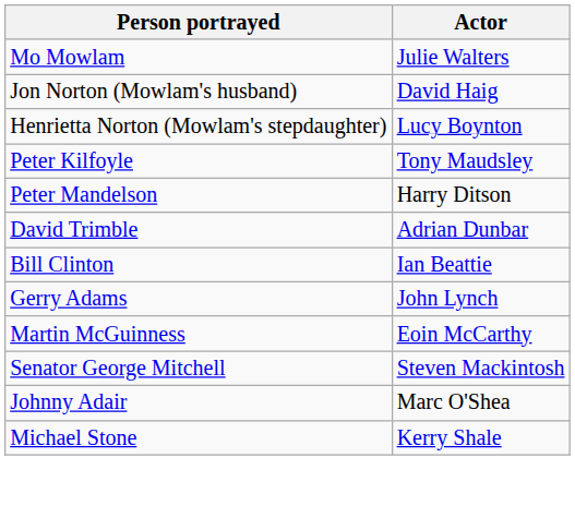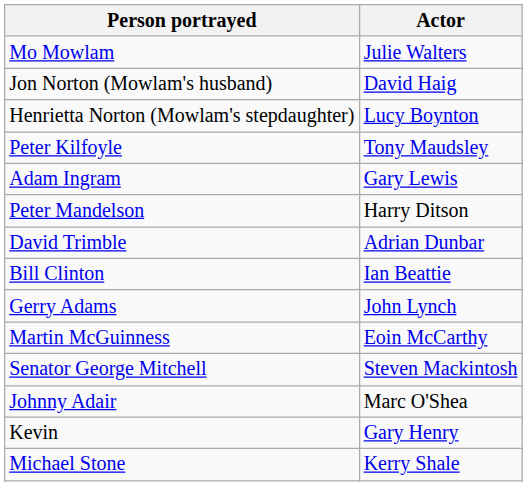+ row: Adam Ingram | Gary Lewis
+ row: Kevin | Gary Henry
